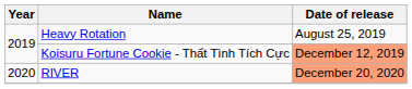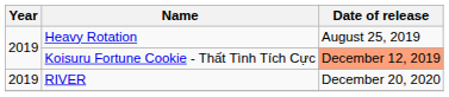RIVER | Year: 2020 -> 2019
RIVER | Date of release: lightsalmon background -> no background
